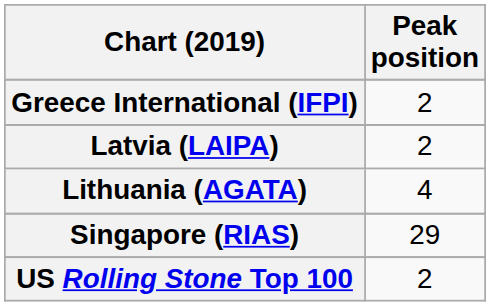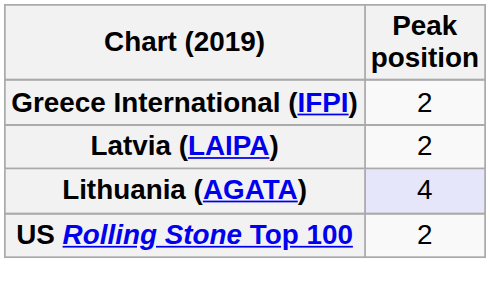Lithuania (AGATA) | Peak position: no background -> lavender background
- row: Singapore (RIAS) | 29
